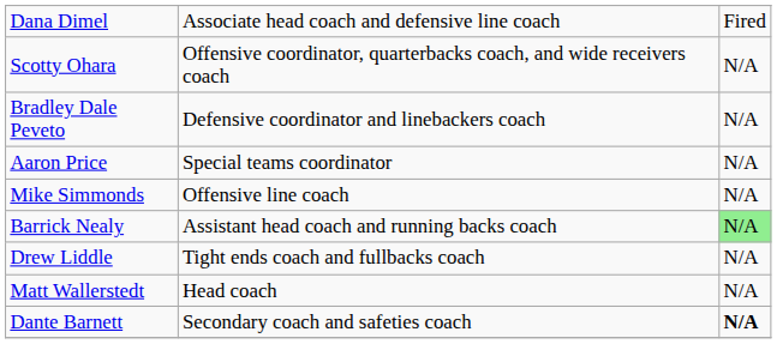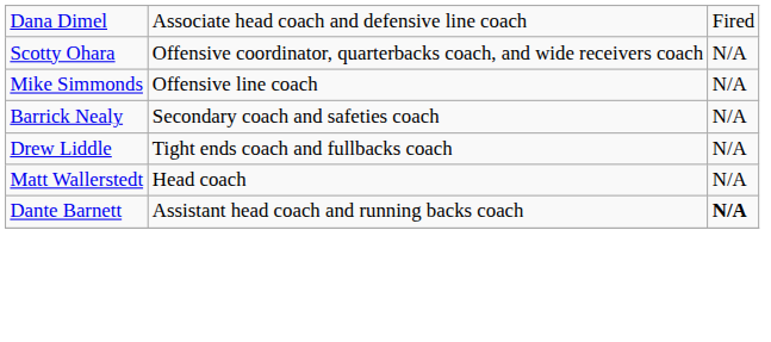- row: Bradley Dale Peveto | Defensive coordinator and linebackers coach | N/A
- row: Aaron Price | Special teams coordinator | N/A
Barrick Nealy | column 2: Assistant head coach and running backs coach -> Secondary coach and safeties coach
Barrick Nealy | column 3: lightgreen background -> no background
Dante Barnett | column 2: Secondary coach and safeties coach -> Assistant head coach and running backs coach
